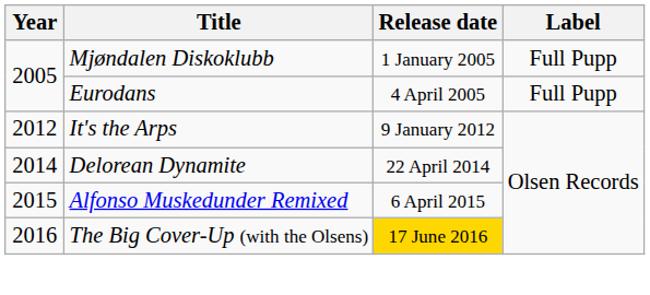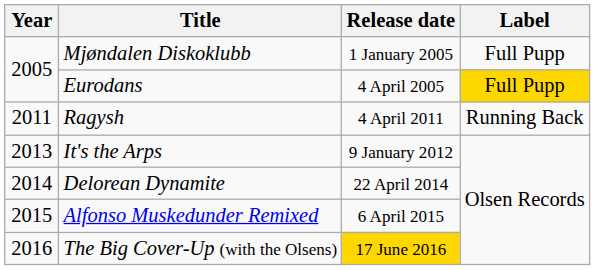Eurodans | Label: no background -> gold background
+ row: 2011 | Ragysh | 4 April 2011 | Running Back
It's the Arps | Year: 2012 -> 2013
